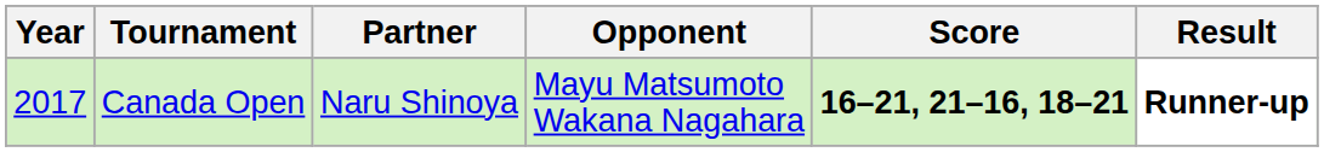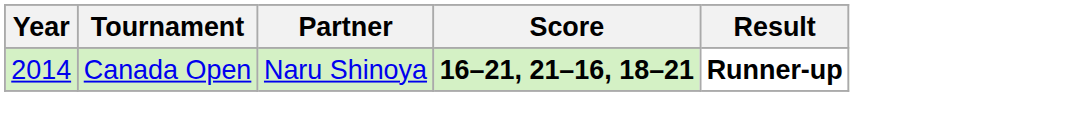- column: Opponent | Mayu Matsumoto Wakana Nagahara
Canada Open | Year: 2017 -> 2014
